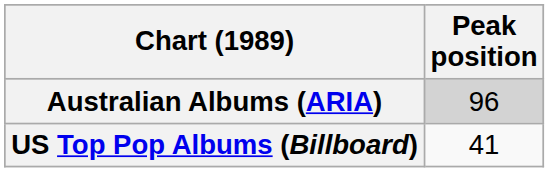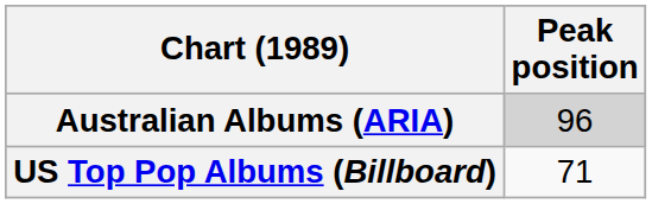US Top Pop Albums (Billboard) | Peak position: 41 -> 71
